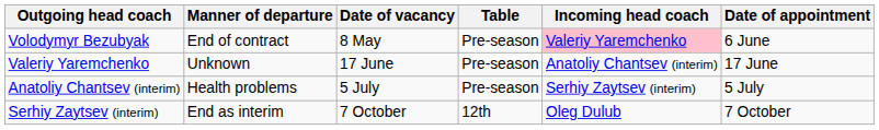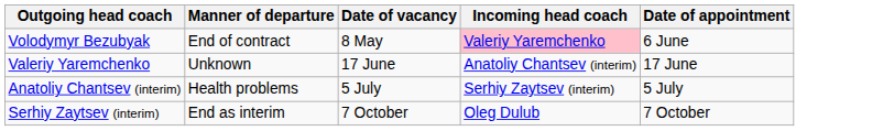- column: Table | Pre-season | Pre-season | Pre-season | 12th
